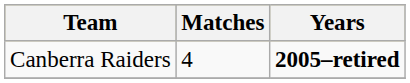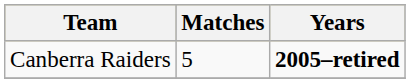Canberra Raiders | Matches: 4 -> 5
